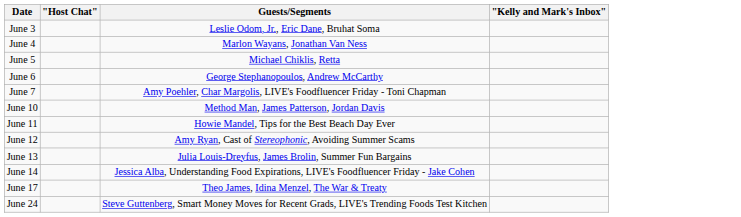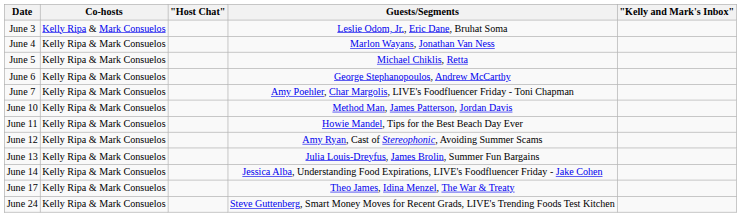+ column: Co-hosts | Kelly Ripa & Mark Consuelos | Kelly Ripa & Mark Consuelos | Kelly Ripa & Mark Consuelos | Kelly Ripa & Mark Consuelos | Kelly Ripa & Mark Consuelos | Kelly Ripa & Mark Consuelos | Kelly Ripa & Mark Consuelos | Kelly Ripa & Mark Consuelos | Kelly Ripa & Mark Consuelos | Kelly Ripa & Mark Consuelos | Kelly Ripa & Mark Consuelos | Kelly Ripa & Mark Consuelos
